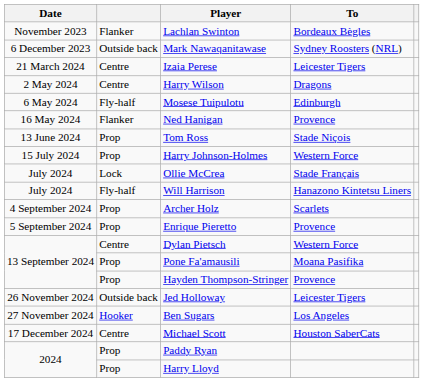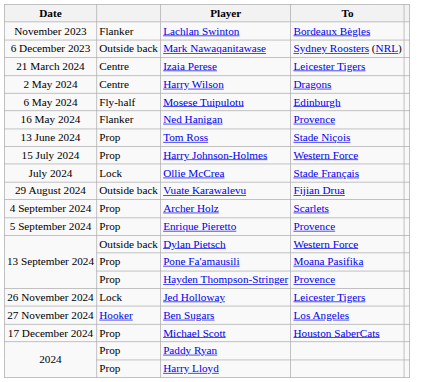- row: July 2024 | Fly-half | Will Harrison | Hanazono Kintetsu Liners
+ row: 29 August 2024 | Outside back | Vuate Karawalevu | Fijian Drua
Dylan Pietsch | column 2: Centre -> Outside back
Jed Holloway | column 2: Outside back -> Lock
Michael Scott | column 2: Centre -> Prop
